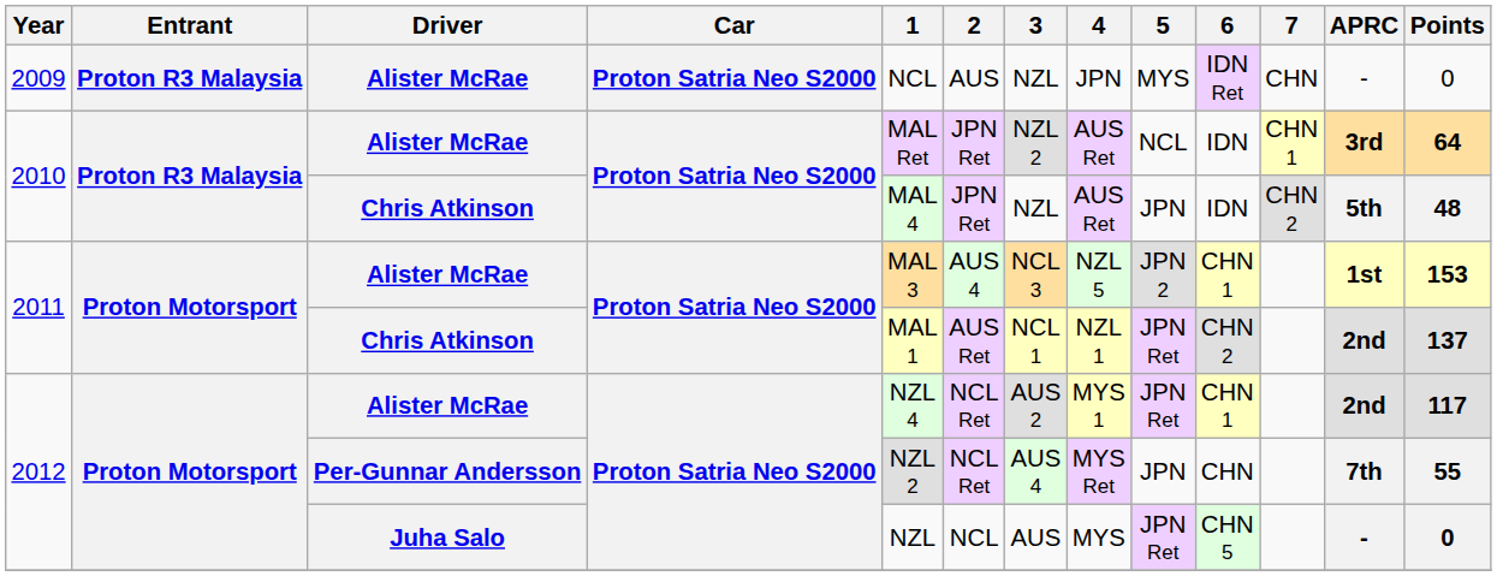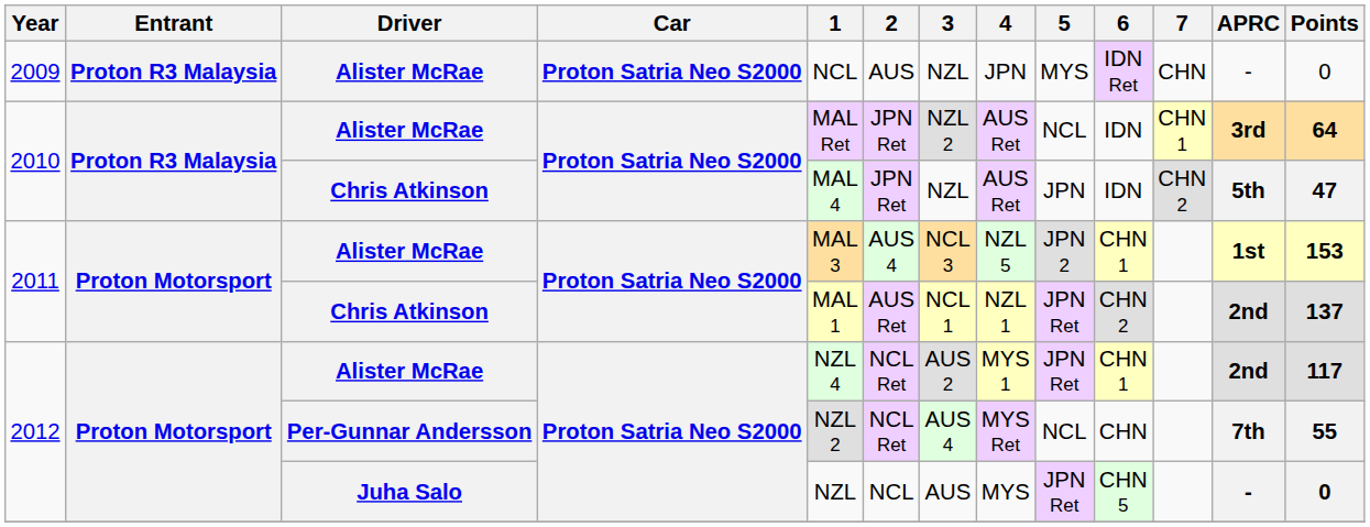2010 / Chris Atkinson | Points: 48 -> 47
2012 / Per-Gunnar Andersson | 5: JPN -> NCL
